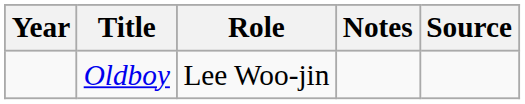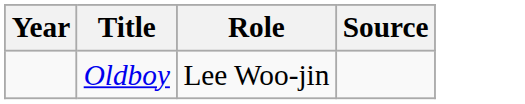- column: Notes
